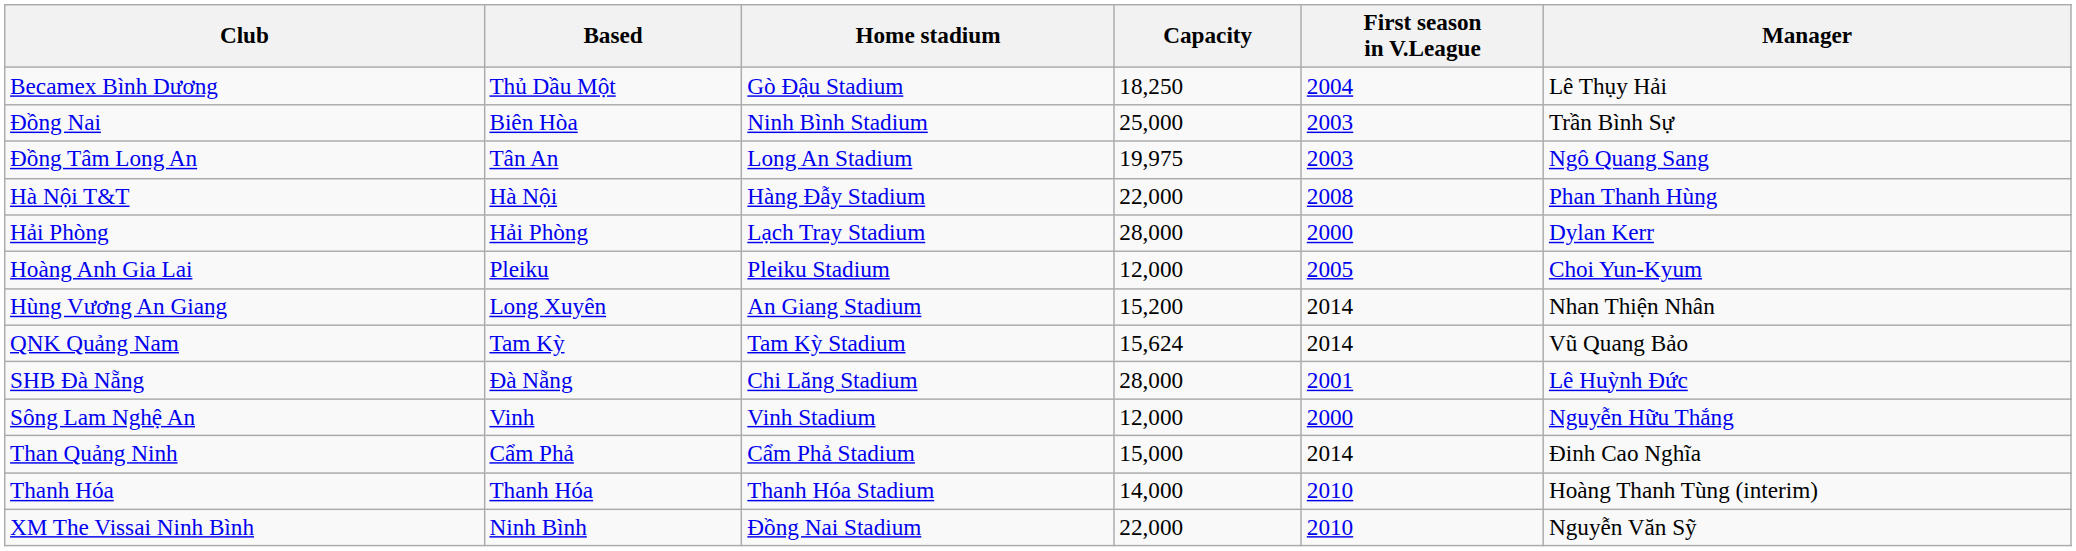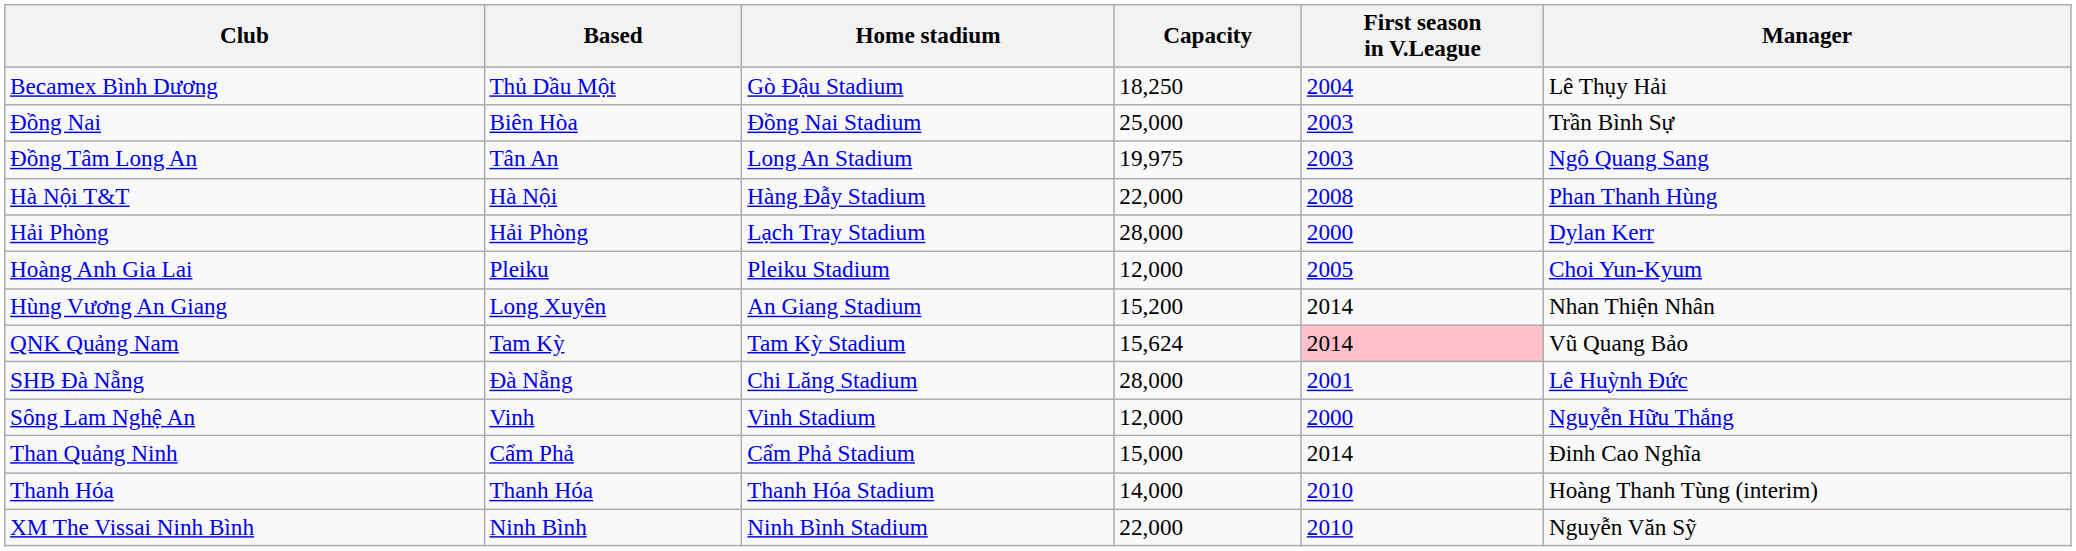Đồng Nai | Home stadium: Ninh Bình Stadium -> Đồng Nai Stadium
QNK Quảng Nam | First season in V.League: no background -> pink background
XM The Vissai Ninh Bình | Home stadium: Đồng Nai Stadium -> Ninh Bình Stadium
